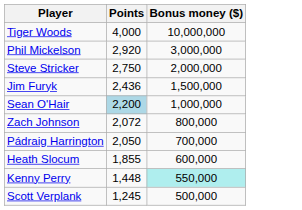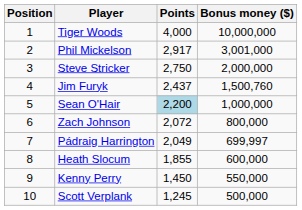+ column: Position | 1 | 2 | 3 | 4 | 5 | 6 | 7 | 8 | 9 | 10
Phil Mickelson | Points: 2,920 -> 2,917
Phil Mickelson | Bonus money ($): 3,000,000 -> 3,001,000
Jim Furyk | Points: 2,436 -> 2,437
Jim Furyk | Bonus money ($): 1,500,000 -> 1,500,760
Pádraig Harrington | Points: 2,050 -> 2,049
Pádraig Harrington | Bonus money ($): 700,000 -> 699,997
Kenny Perry | Points: 1,448 -> 1,450
Kenny Perry | Bonus money ($): paleturquoise background -> no background
